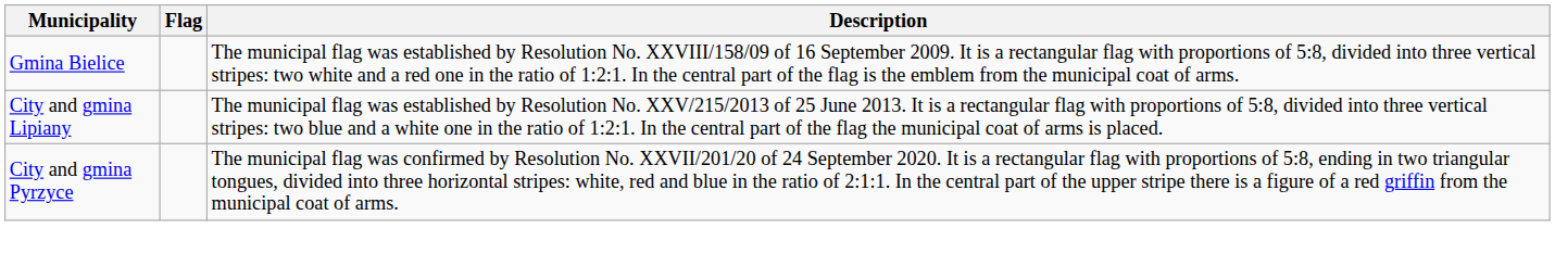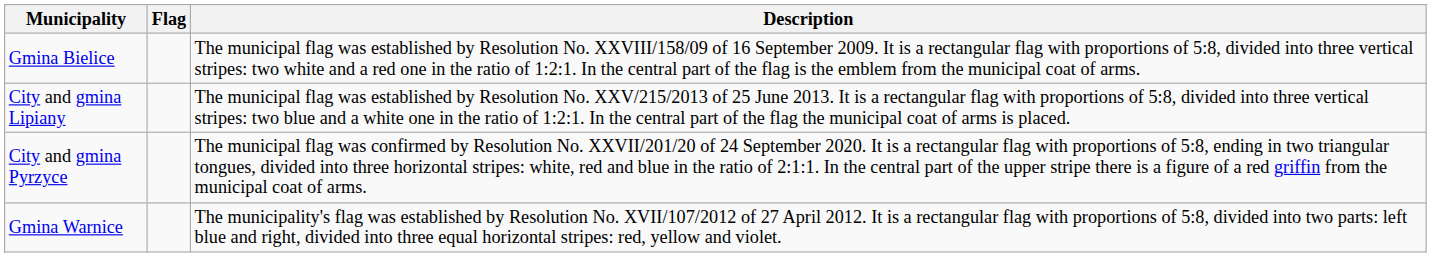+ row: Gmina Warnice | The municipality's flag was established by Resolution No. XVII/107/2012 of 27 April 2012. It is a rectangular flag with proportions of 5:8, divided into two parts: left blue and right, divided into three equal horizontal stripes: red, yellow and violet.
